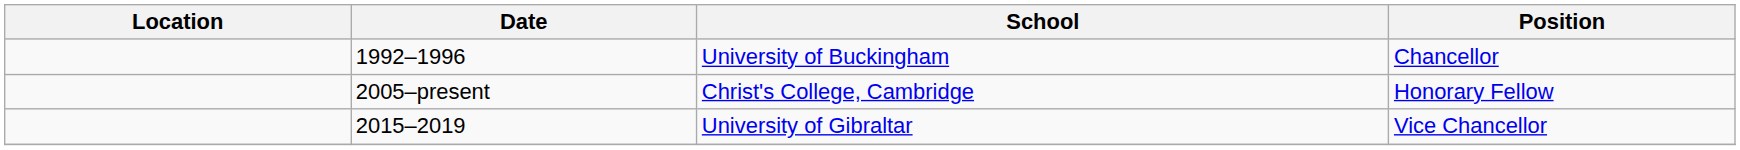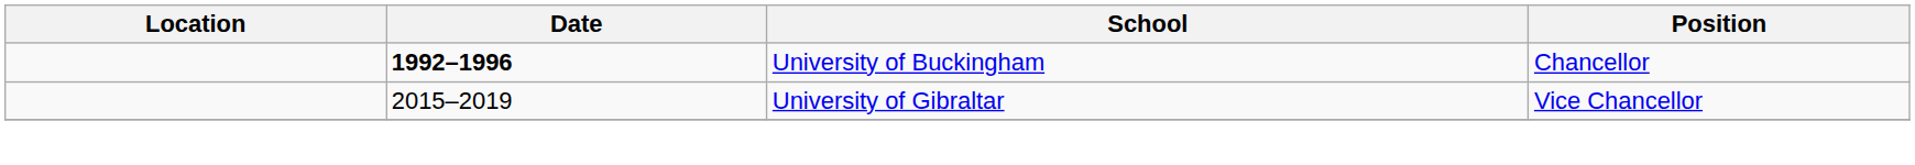University of Buckingham | Date: normal -> bold
- row: 2005–present | Christ's College, Cambridge | Honorary Fellow
